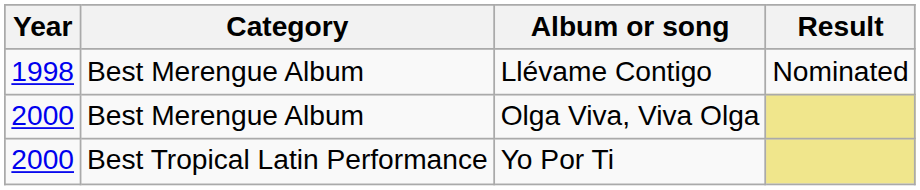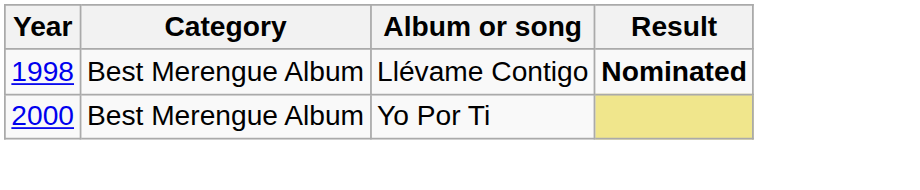Llévame Contigo | Result: normal -> bold
- row: 2000 | Best Merengue Album | Olga Viva, Viva Olga
Yo Por Ti | Category: Best Tropical Latin Performance -> Best Merengue Album
